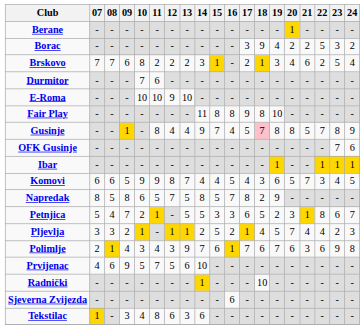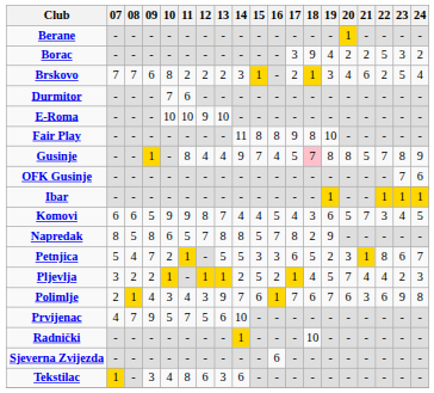Napredak | 13: 5 -> 8
Pljevlja | 08: 3 -> 2
Prvijenac | 08: 6 -> 7
